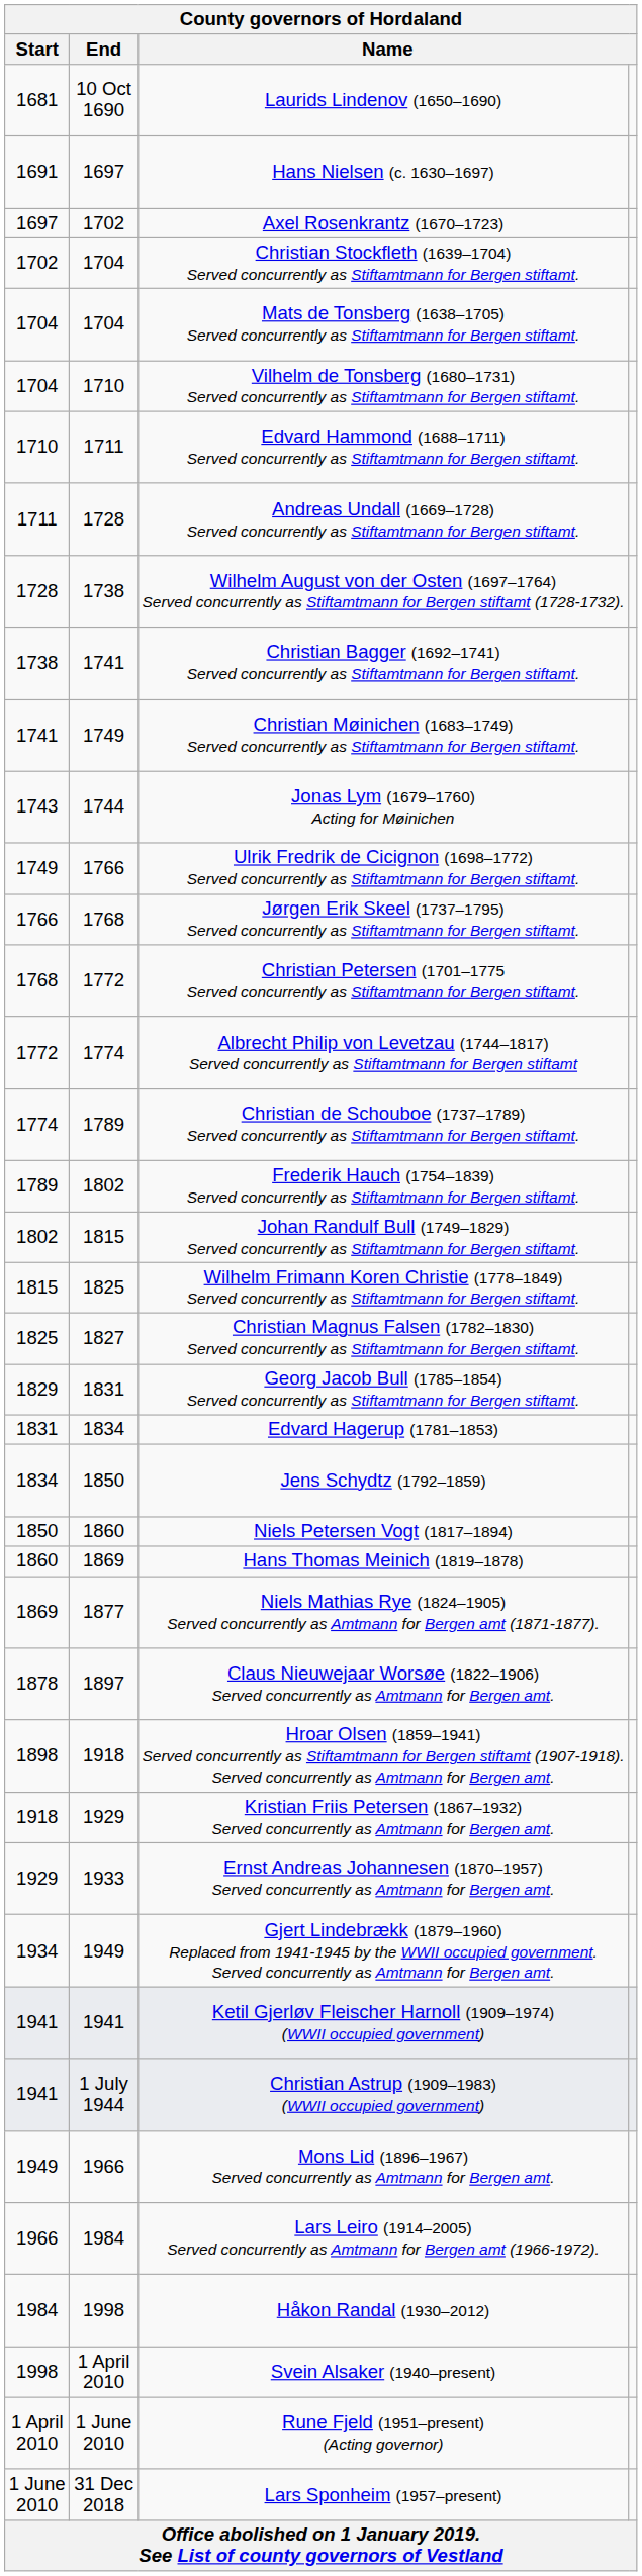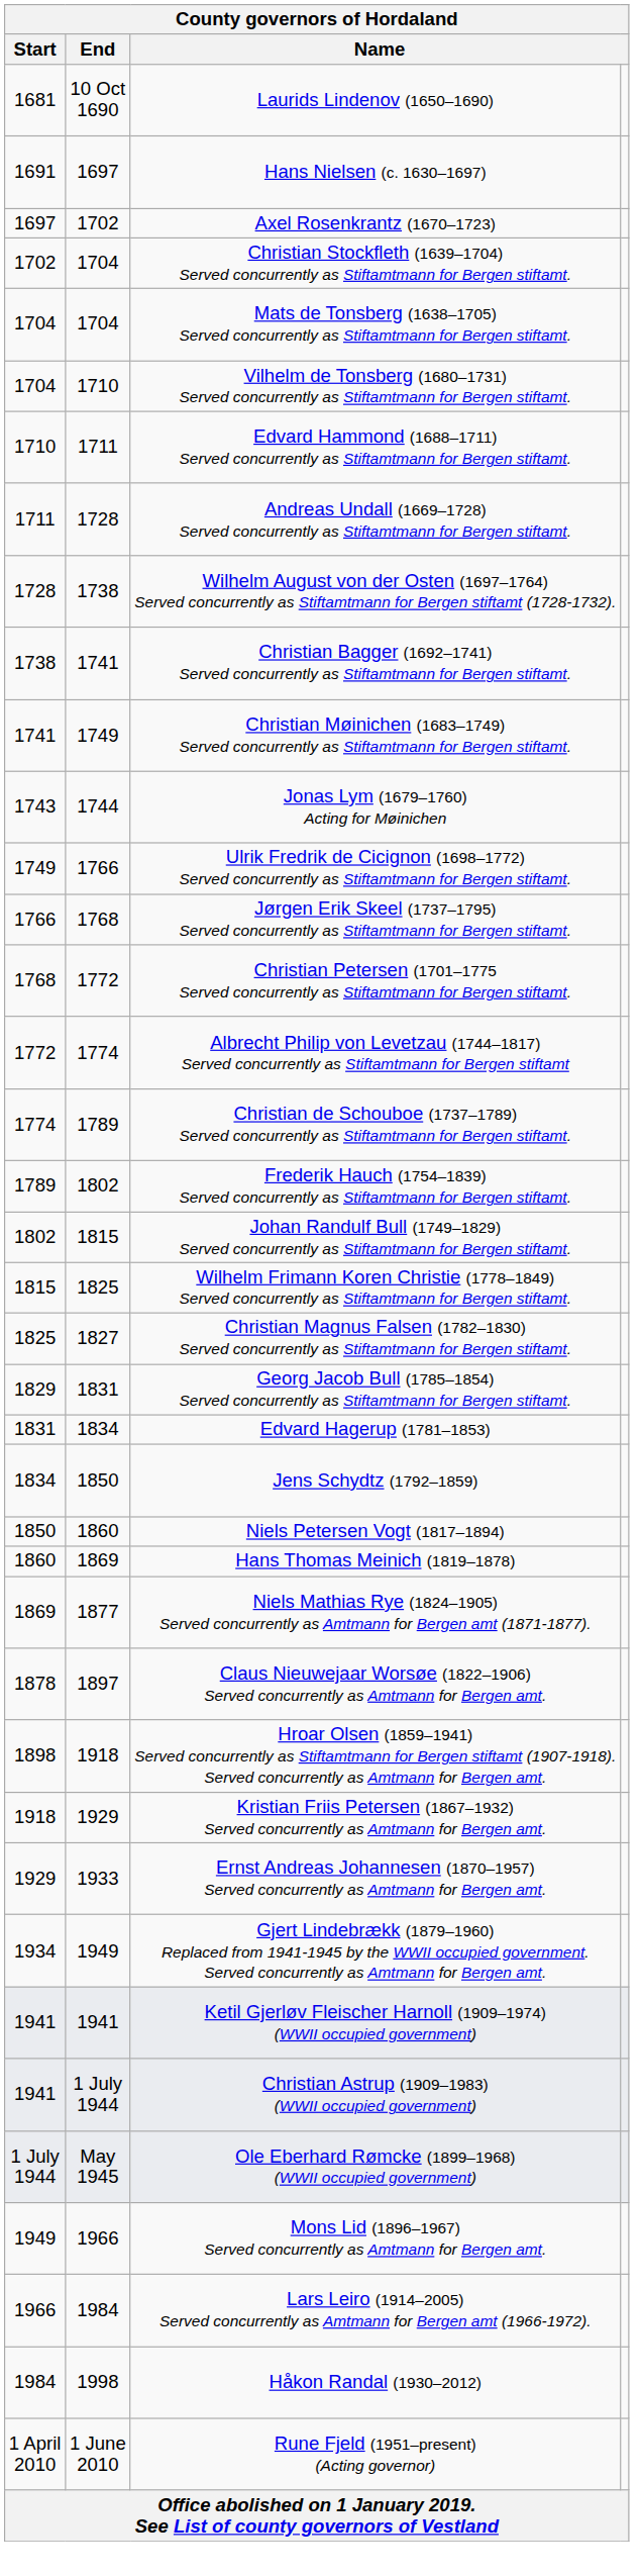+ row: 1 July 1944 | May 1945 | Ole Eberhard Rømcke (1899–1968) (WWII occupied government)
- row: 1998 | 1 April 2010 | Svein Alsaker (1940–present)
- row: 1 June 2010 | 31 Dec 2018 | Lars Sponheim (1957–present)
